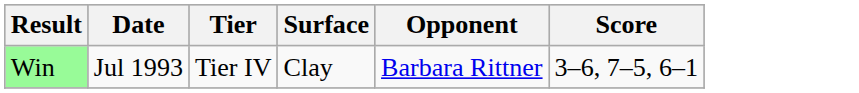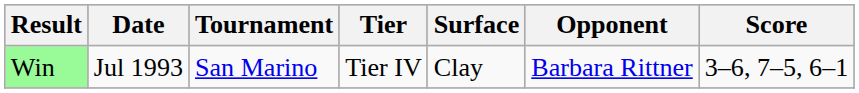+ column: Tournament | San Marino
